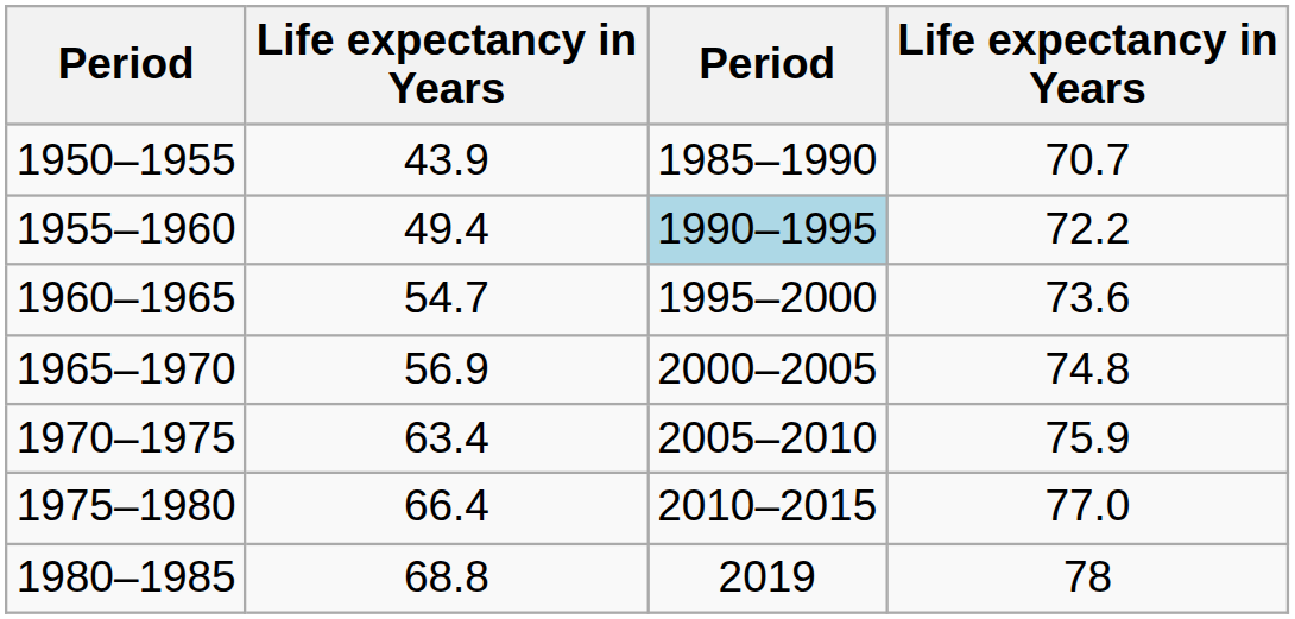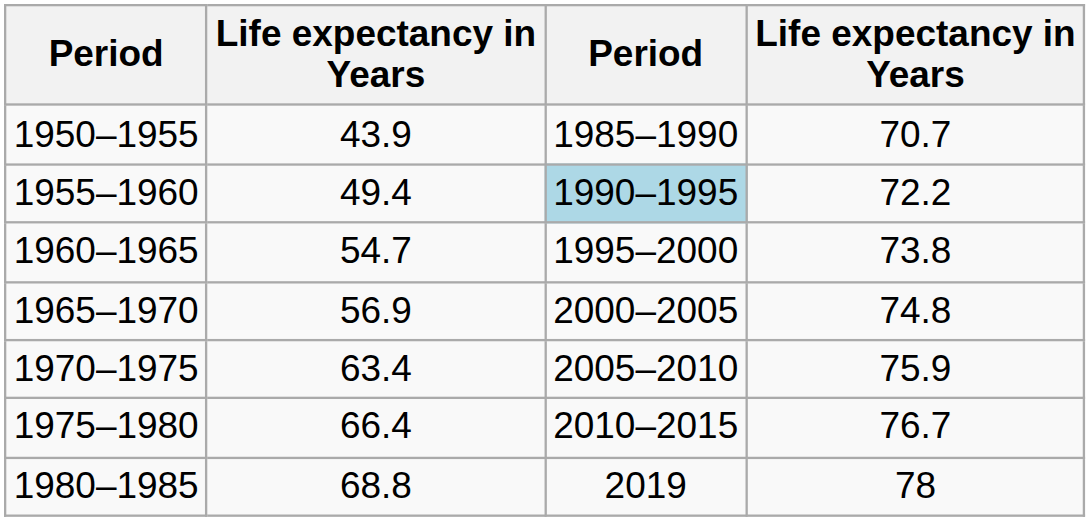1960–1965 | column 4: 73.6 -> 73.8
1975–1980 | column 4: 77.0 -> 76.7
